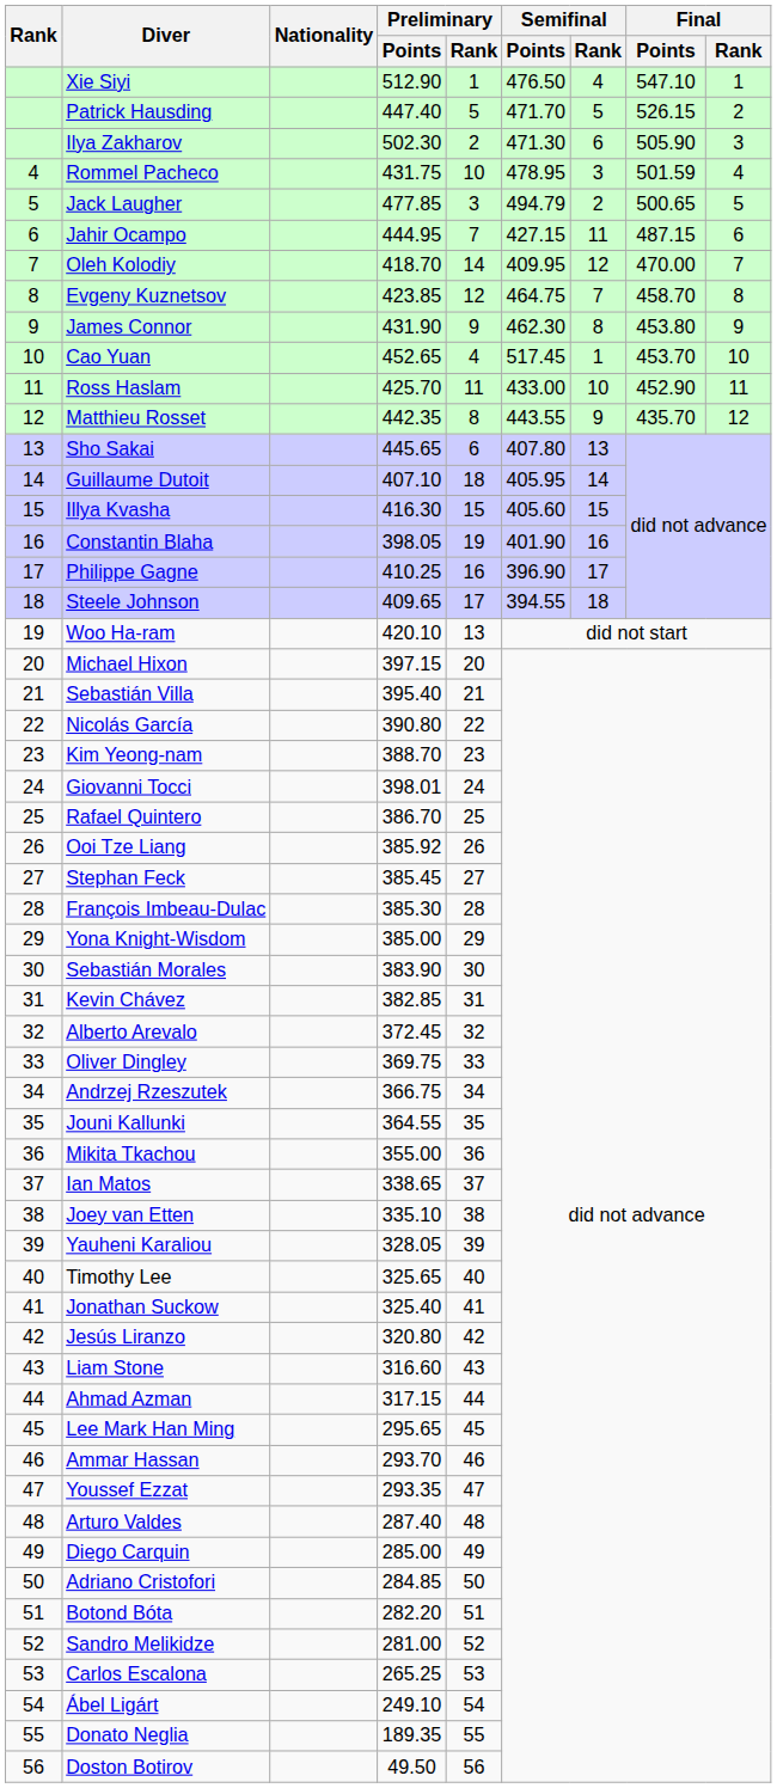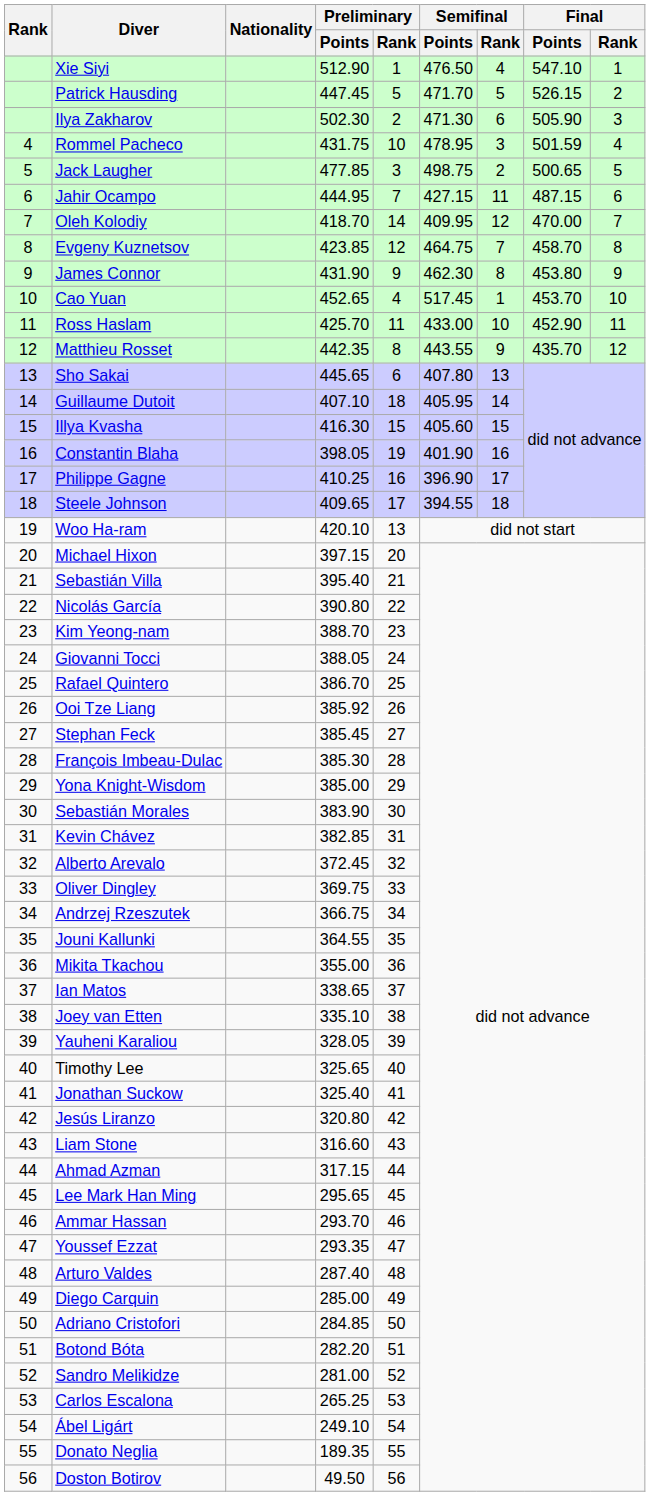Patrick Hausding | Preliminary / Points: 447.40 -> 447.45
Jack Laugher | Semifinal / Points: 494.79 -> 498.75
Giovanni Tocci | Preliminary / Points: 398.01 -> 388.05
